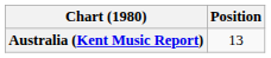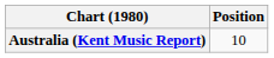Australia (Kent Music Report) | Position: 13 -> 10
